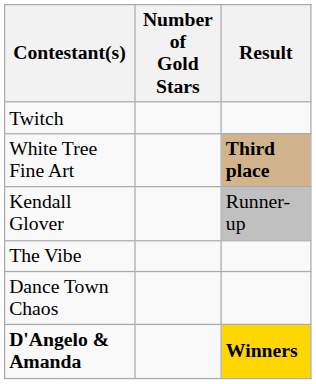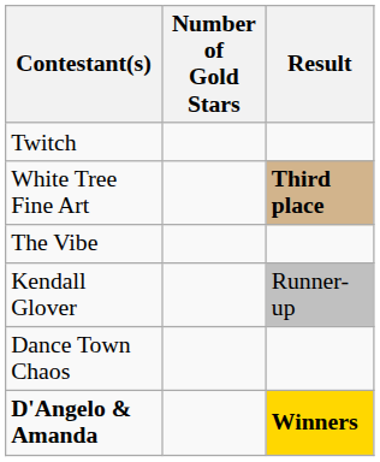rows swapped: The Vibe <-> Kendall Glover
